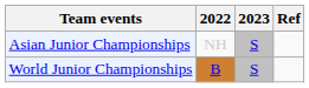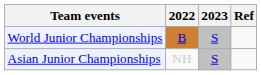rows swapped: World Junior Championships <-> Asian Junior Championships
